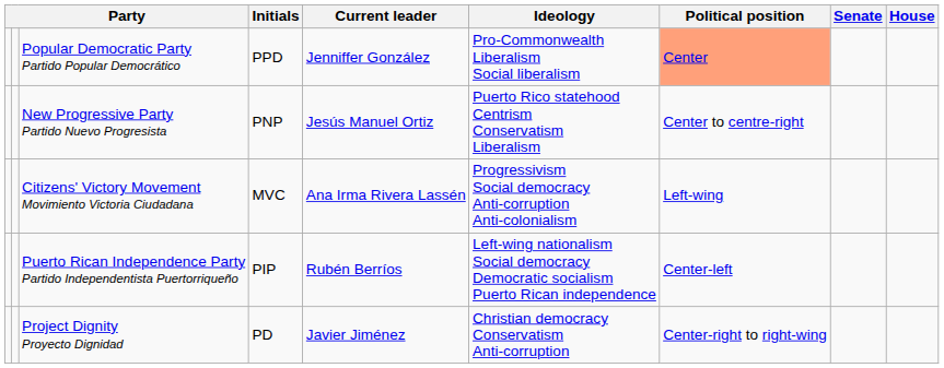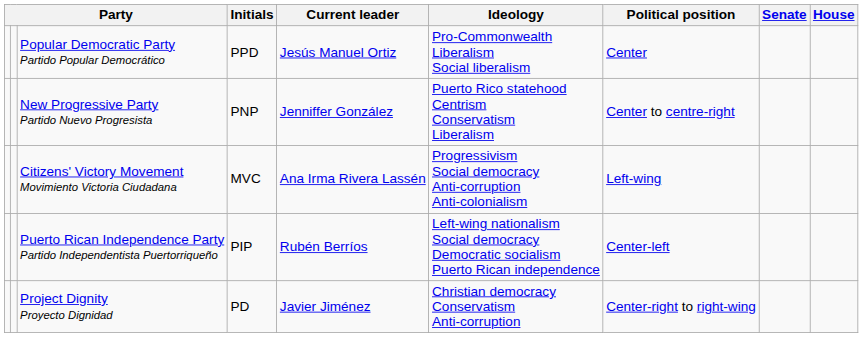Popular Democratic Party Partido Popular Democrático | Current leader: Jenniffer González -> Jesús Manuel Ortiz
Popular Democratic Party Partido Popular Democrático | Political position: lightsalmon background -> no background
New Progressive Party Partido Nuevo Progresista | Current leader: Jesús Manuel Ortiz -> Jenniffer González
